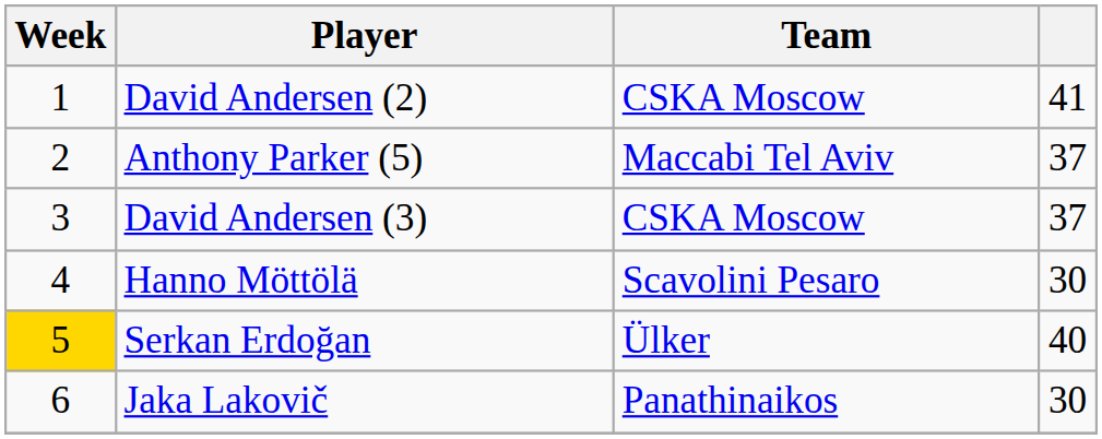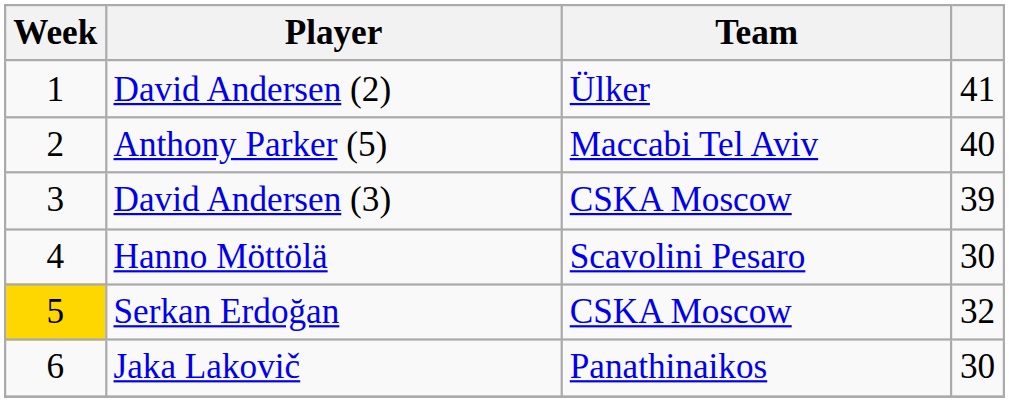David Andersen (2) | Team: CSKA Moscow -> Ülker
Anthony Parker (5) | column 4: 37 -> 40
David Andersen (3) | column 4: 37 -> 39
Serkan Erdoğan | Team: Ülker -> CSKA Moscow
Serkan Erdoğan | column 4: 40 -> 32
